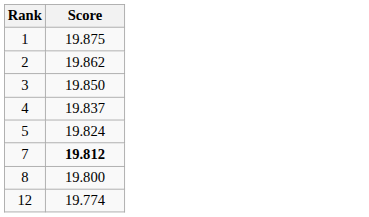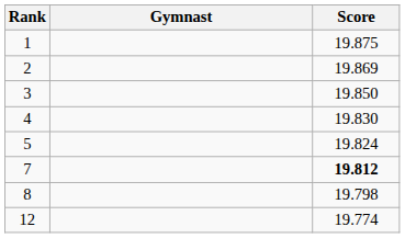+ column: Gymnast
2 | Score: 19.862 -> 19.869
4 | Score: 19.837 -> 19.830
8 | Score: 19.800 -> 19.798
